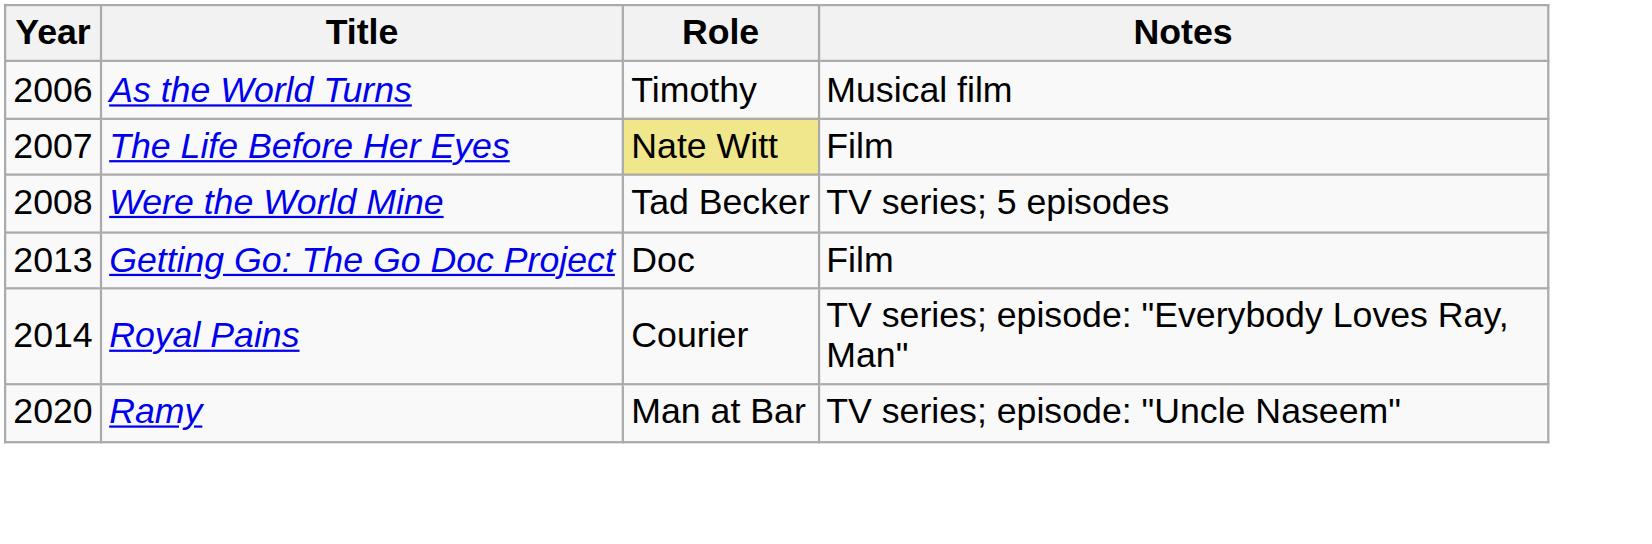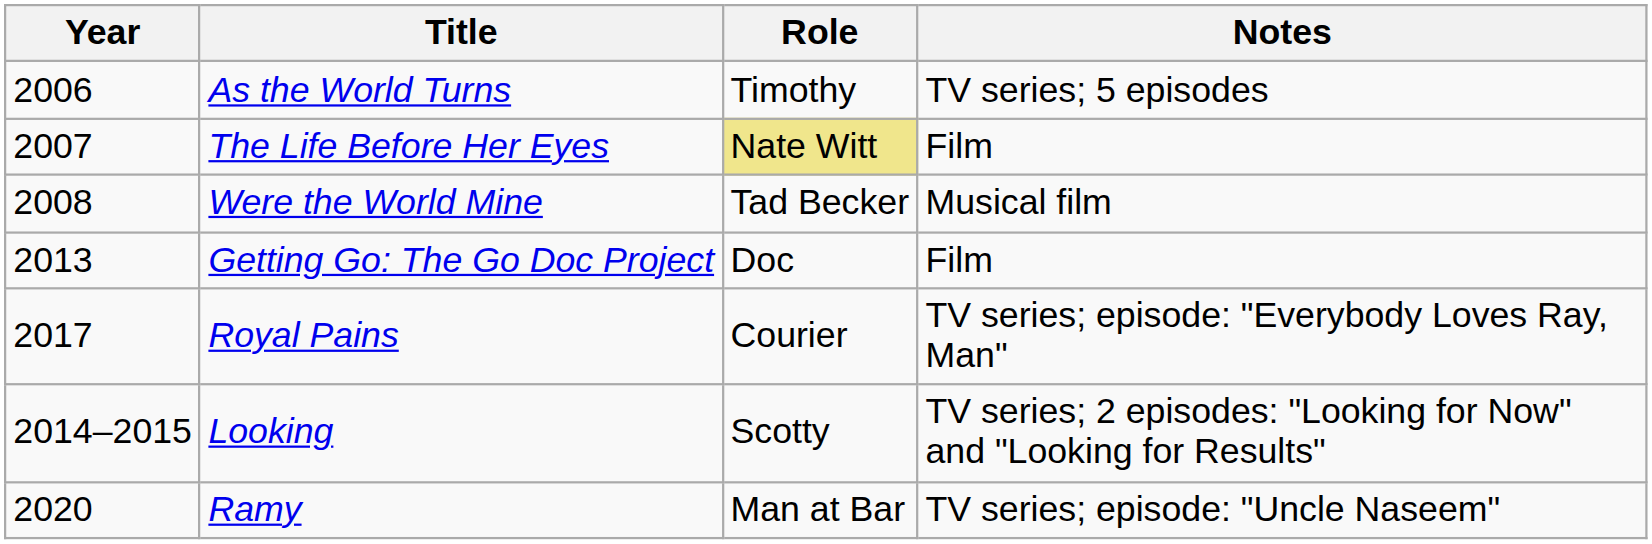As the World Turns | Notes: Musical film -> TV series; 5 episodes
Were the World Mine | Notes: TV series; 5 episodes -> Musical film
Royal Pains | Year: 2014 -> 2017
+ row: 2014–2015 | Looking | Scotty | TV series; 2 episodes: "Looking for Now" and "Looking for Results"
